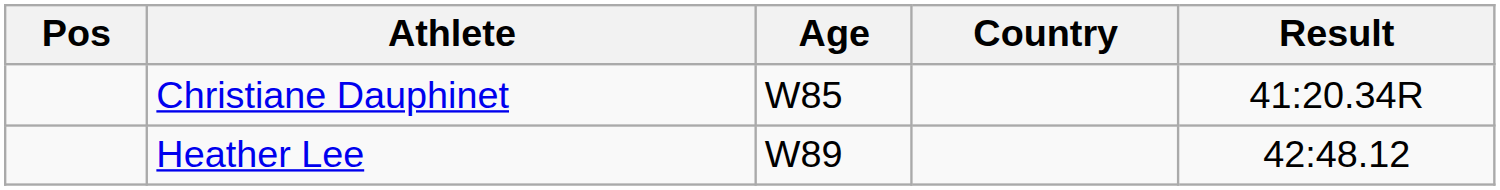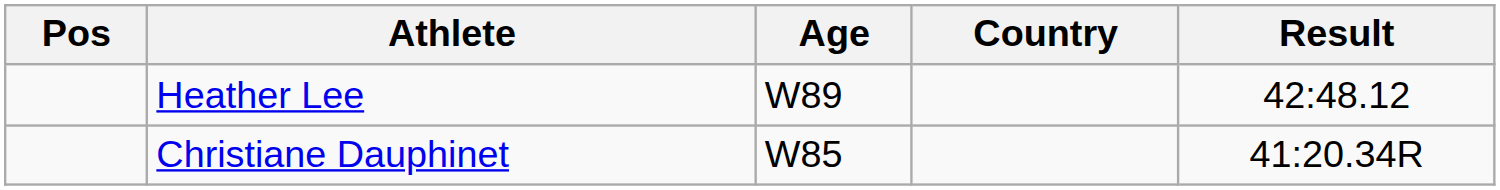rows swapped: Christiane Dauphinet <-> Heather Lee
